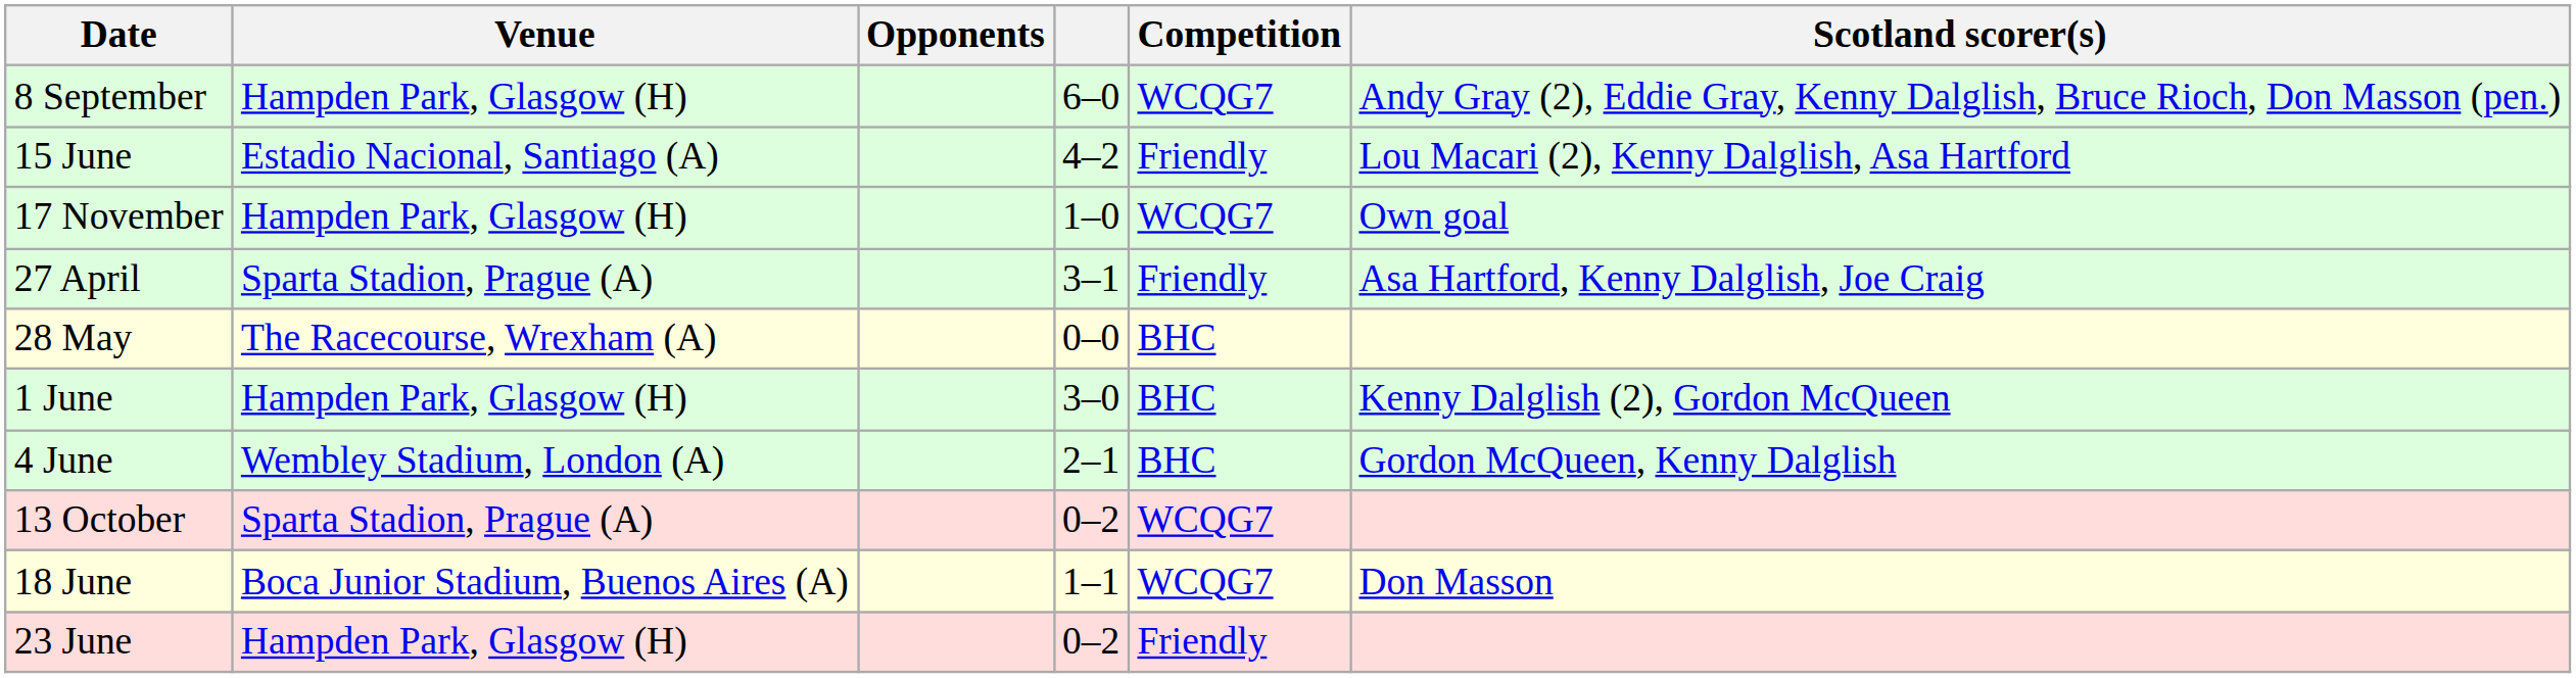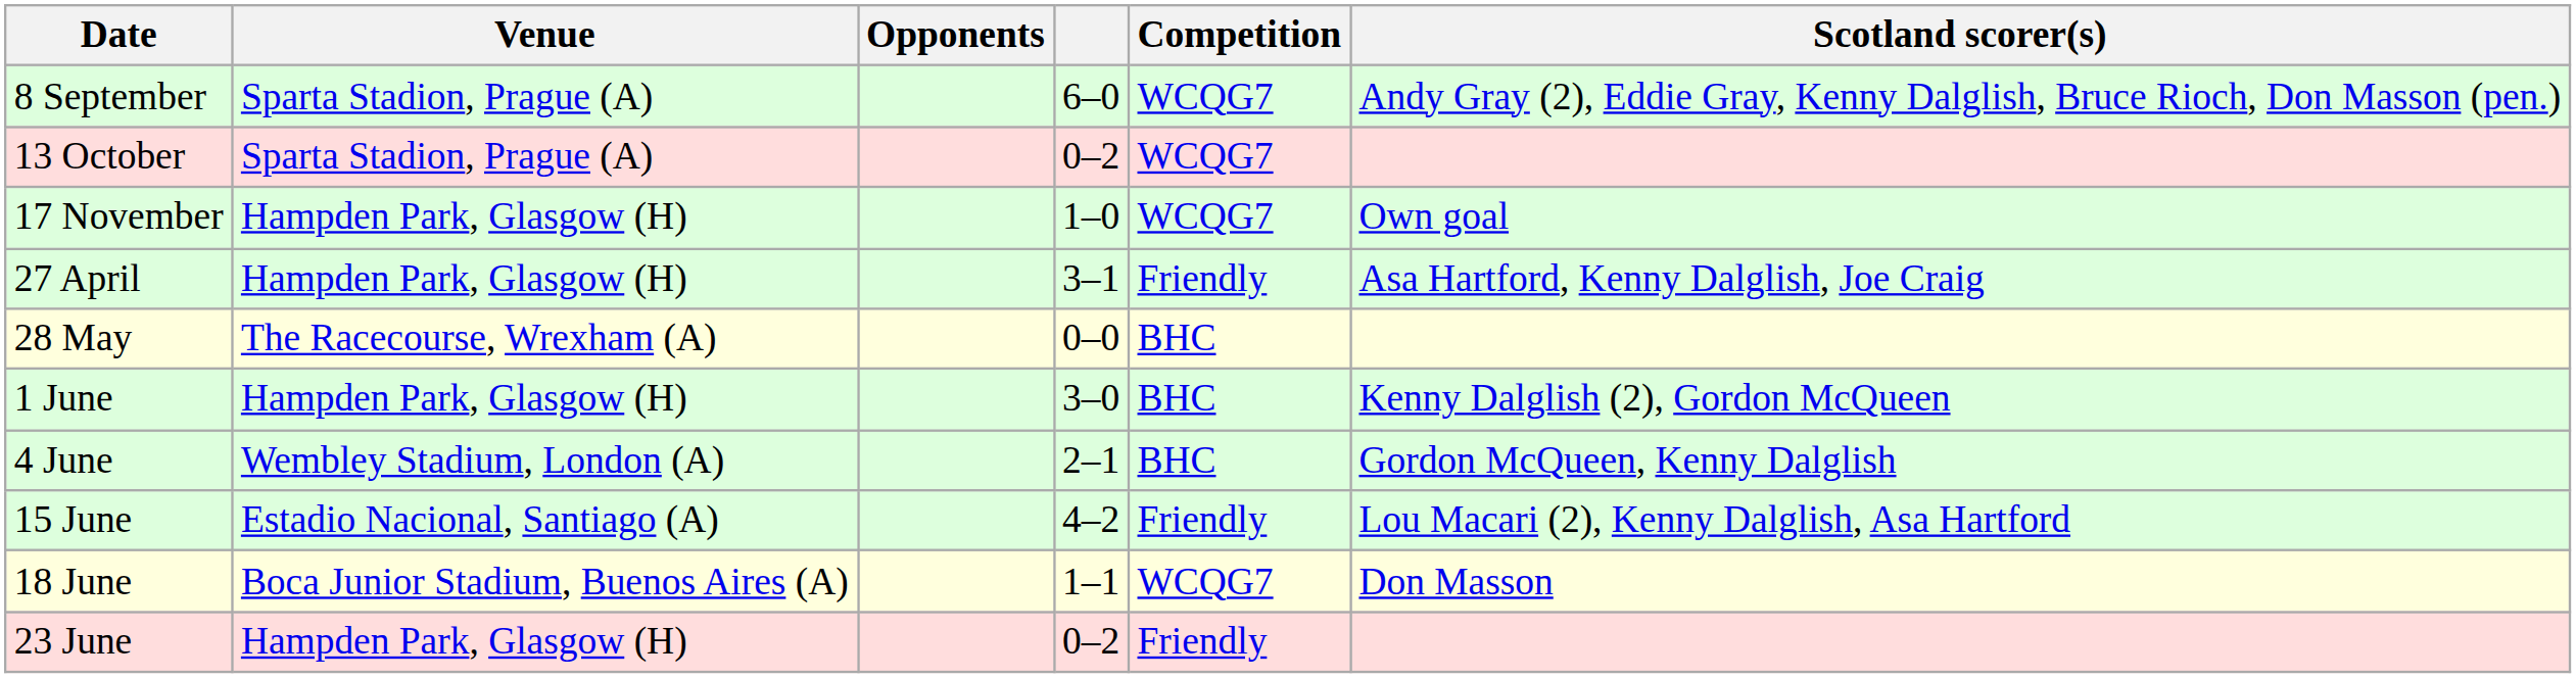8 September | Venue: Hampden Park, Glasgow (H) -> Sparta Stadion, Prague (A)
rows swapped: 13 October <-> 15 June
27 April | Venue: Sparta Stadion, Prague (A) -> Hampden Park, Glasgow (H)
